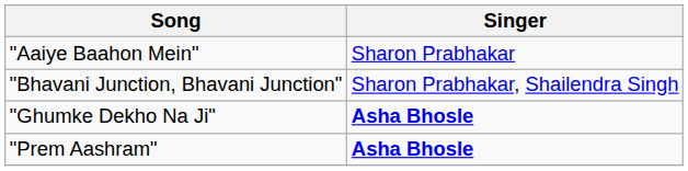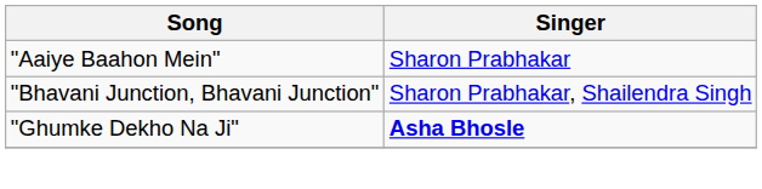- row: "Prem Aashram" | Asha Bhosle
